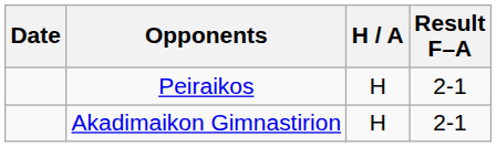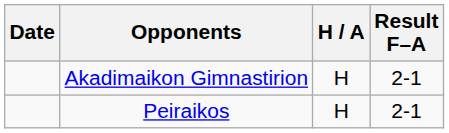rows swapped: Peiraikos <-> Akadimaikon Gimnastirion
